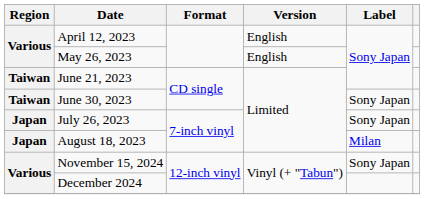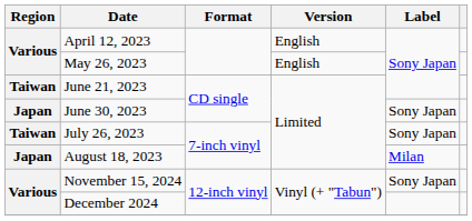June 30, 2023 | Region: Taiwan -> Japan
July 26, 2023 | Region: Japan -> Taiwan
